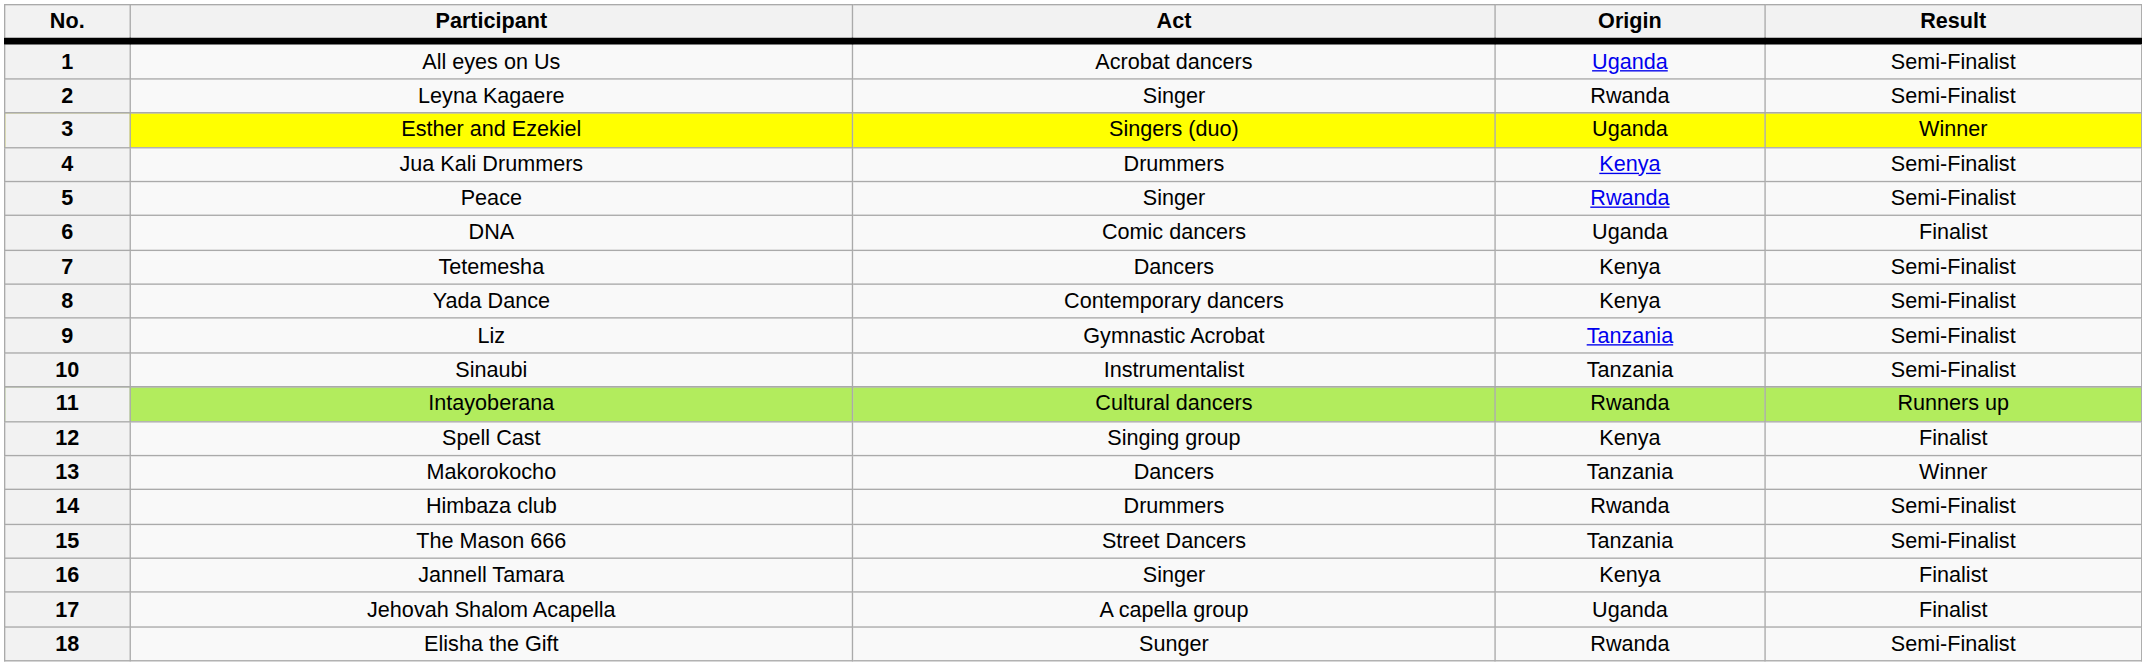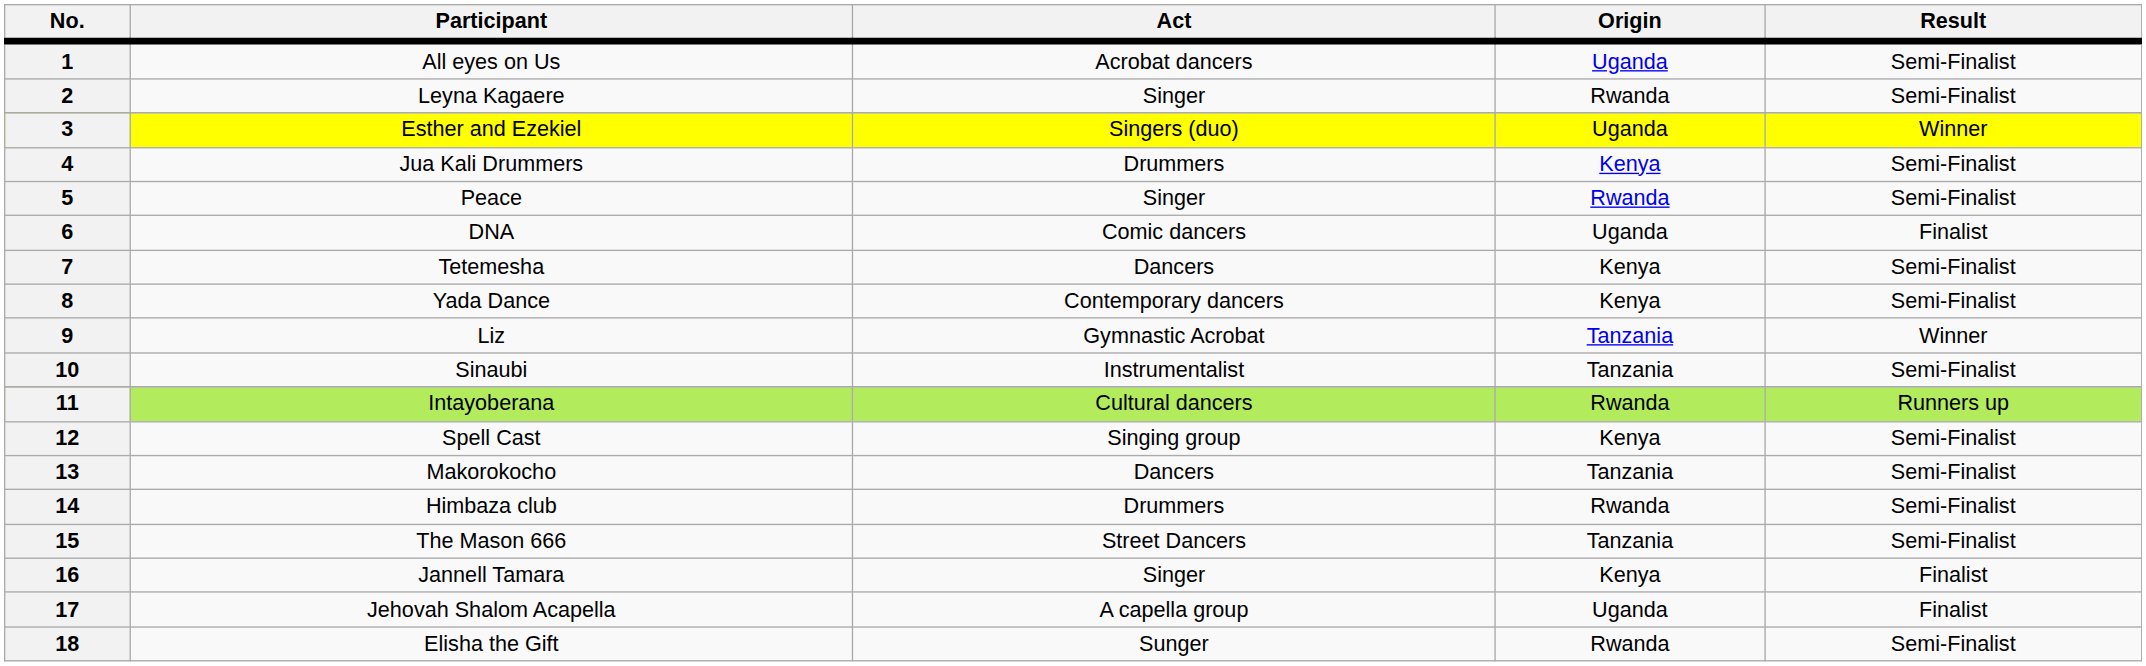9 | Result: Semi-Finalist -> Winner
12 | Result: Finalist -> Semi-Finalist
13 | Result: Winner -> Semi-Finalist
